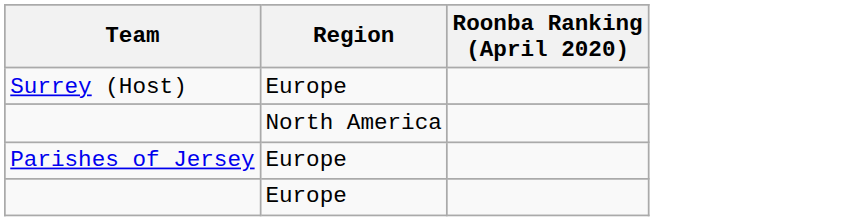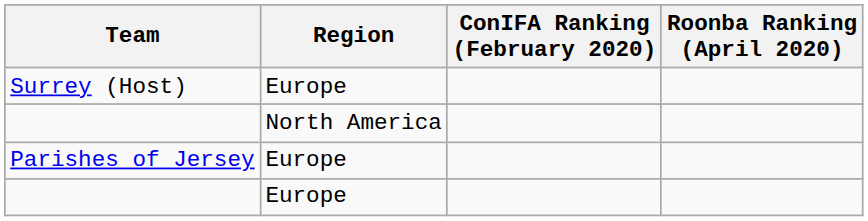+ column: ConIFA Ranking (February 2020)
